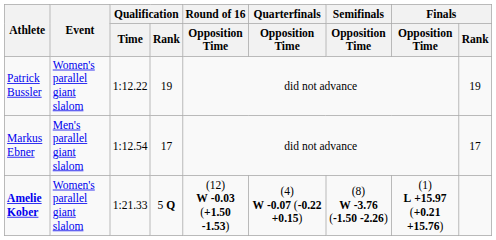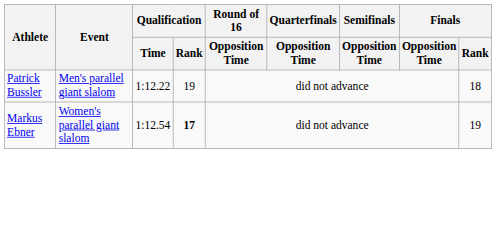Patrick Bussler | Event: Women's parallel giant slalom -> Men's parallel giant slalom
Patrick Bussler | Finals / Rank: 19 -> 18
Markus Ebner | Event: Men's parallel giant slalom -> Women's parallel giant slalom
Markus Ebner | Qualification / Rank: normal -> bold
Markus Ebner | Finals / Rank: 17 -> 19
- row: Amelie Kober | Women's parallel giant slalom | 1:21.33 | 5 Q | (12) W -0.03 (+1.50 -1.53) | (4) W -0.07 (-0.22 +0.15) | (8) W -3.76 (-1.50 -2.26) | (1) L +15.97 (+0.21 +15.76)
